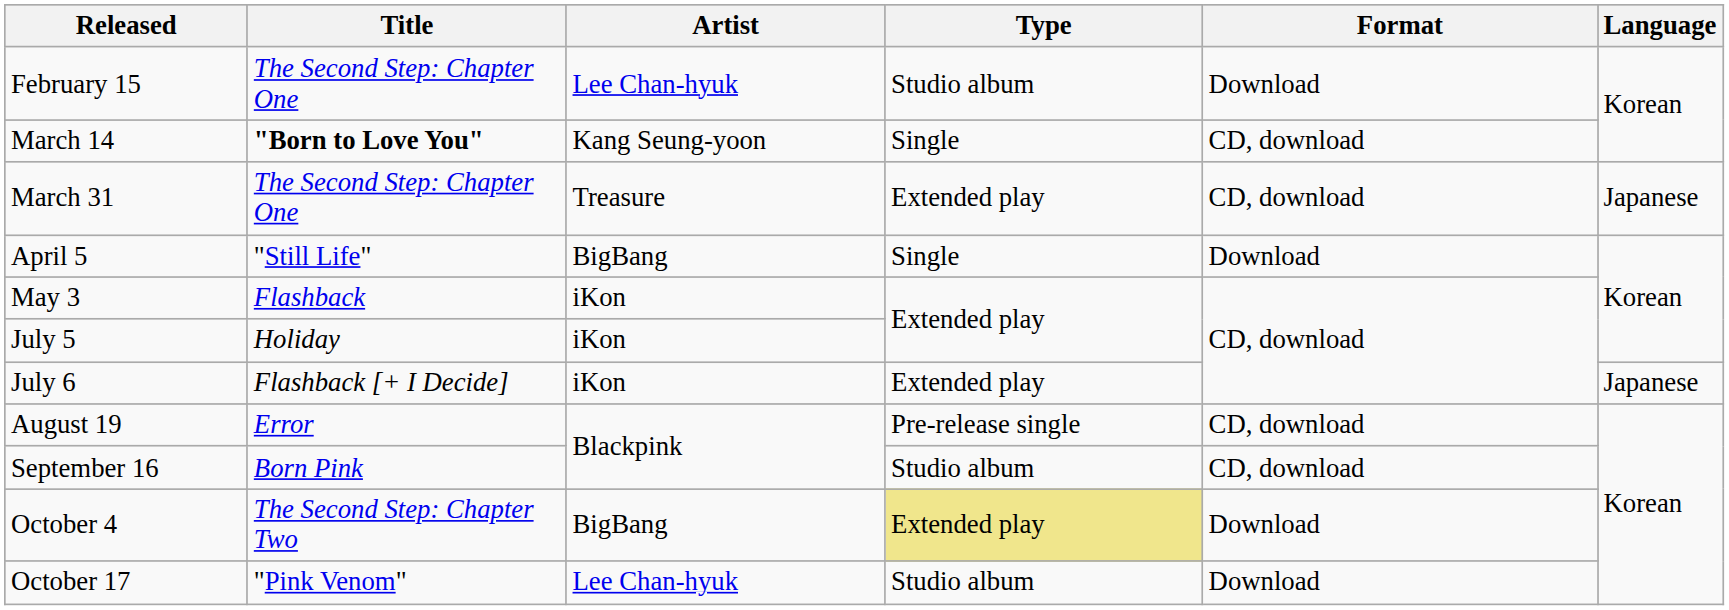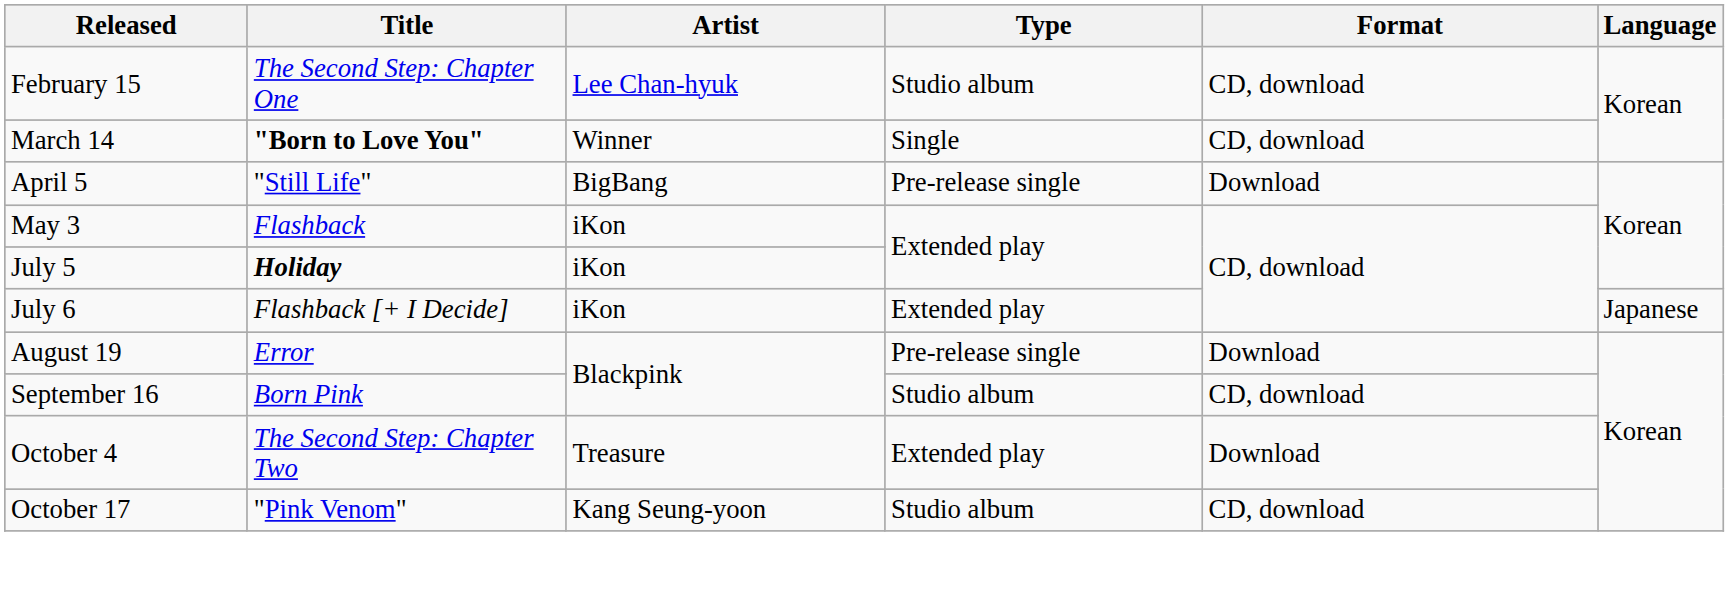February 15 | Format: Download -> CD, download
March 14 | Artist: Kang Seung-yoon -> Winner
- row: March 31 | The Second Step: Chapter One | Treasure | Extended play | CD, download | Japanese
April 5 | Type: Single -> Pre-release single
July 5 | Title: normal -> bold
August 19 | Format: CD, download -> Download
October 4 | Artist: BigBang -> Treasure
October 4 | Type: khaki background -> no background
October 17 | Artist: Lee Chan-hyuk -> Kang Seung-yoon
October 17 | Format: Download -> CD, download
